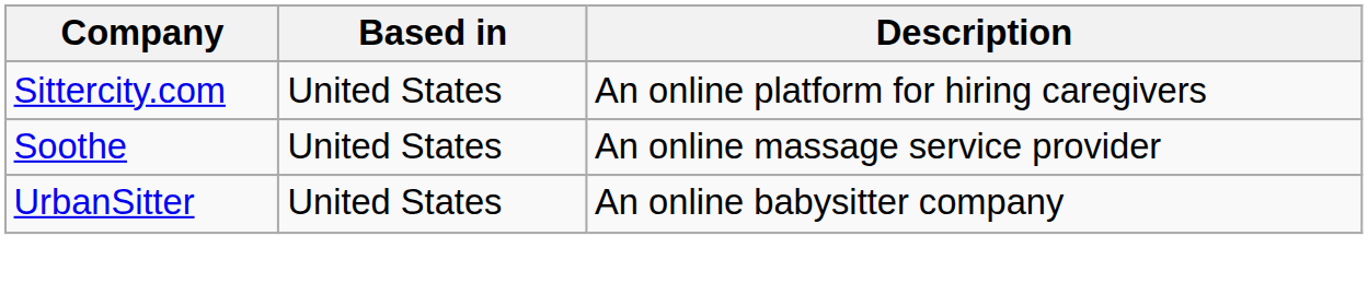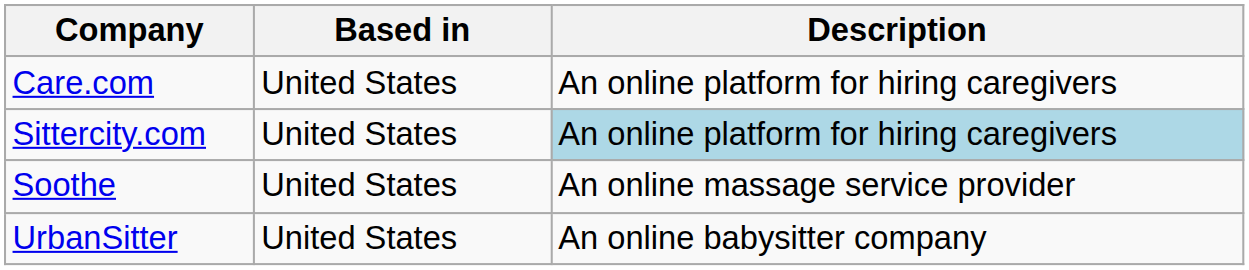+ row: Care.com | United States | An online platform for hiring caregivers
Sittercity.com | Description: no background -> lightblue background
